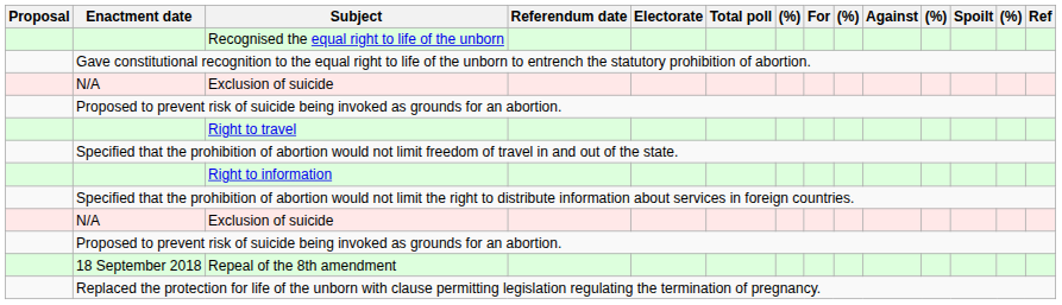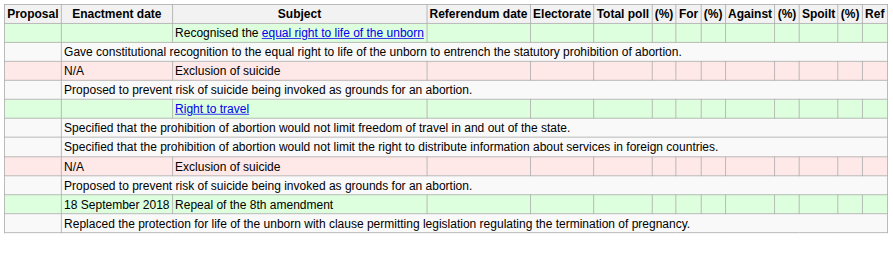- row: Right to information
